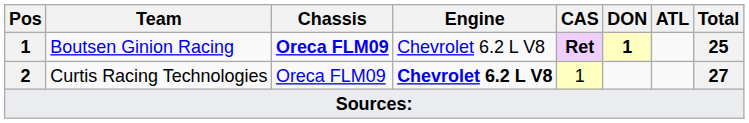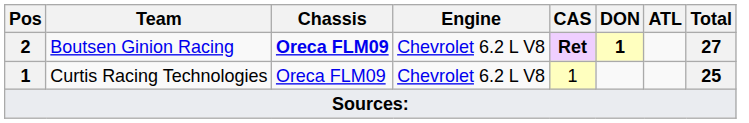Boutsen Ginion Racing | Pos: 1 -> 2
Boutsen Ginion Racing | Total: 25 -> 27
Curtis Racing Technologies | Pos: 2 -> 1
Curtis Racing Technologies | Engine: bold -> normal
Curtis Racing Technologies | Total: 27 -> 25
